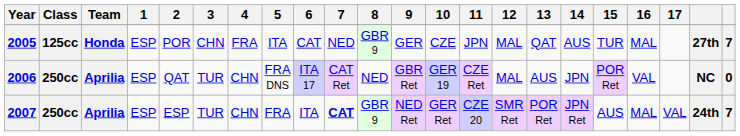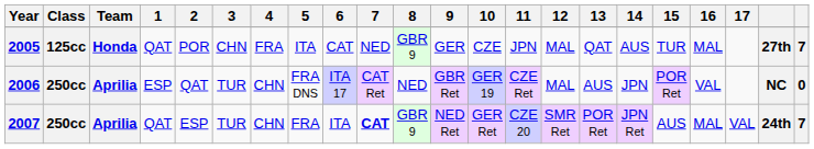2005 | 1: ESP -> QAT
2007 | 1: ESP -> QAT
